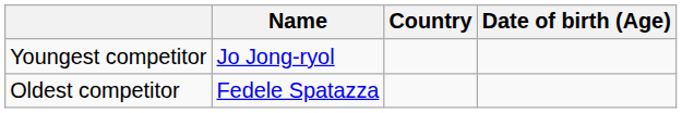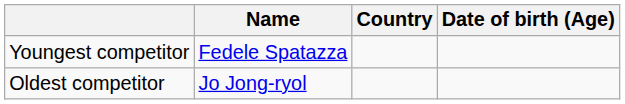Youngest competitor | Name: Jo Jong-ryol -> Fedele Spatazza
Oldest competitor | Name: Fedele Spatazza -> Jo Jong-ryol
